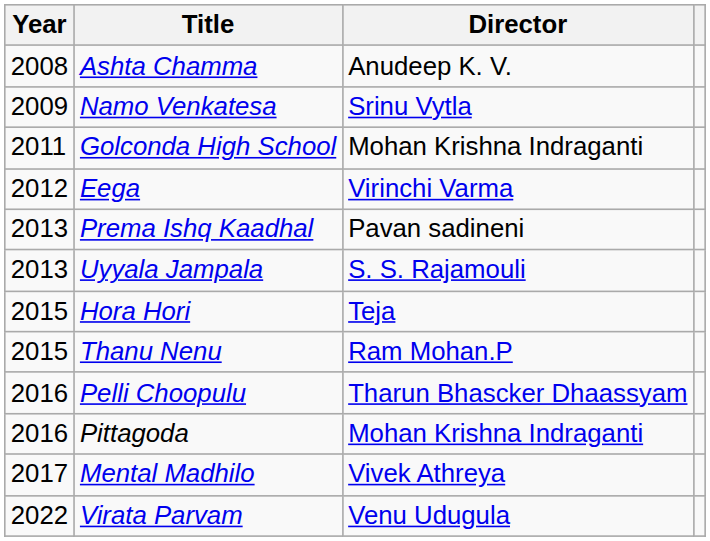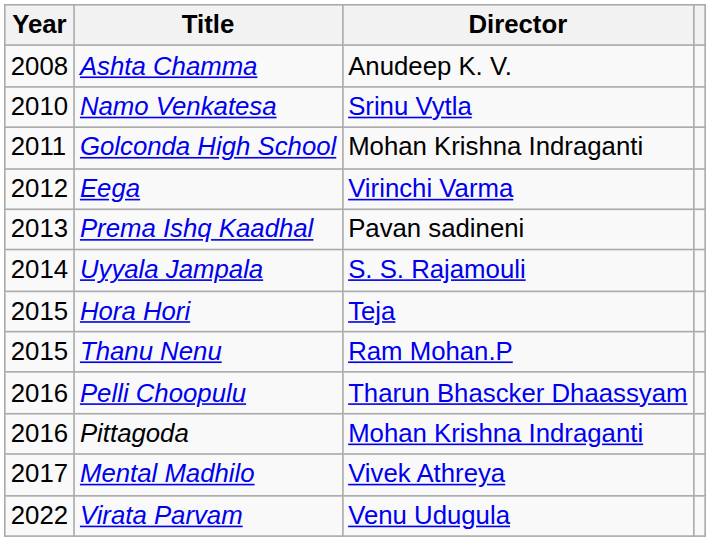Namo Venkatesa | Year: 2009 -> 2010
Uyyala Jampala | Year: 2013 -> 2014
